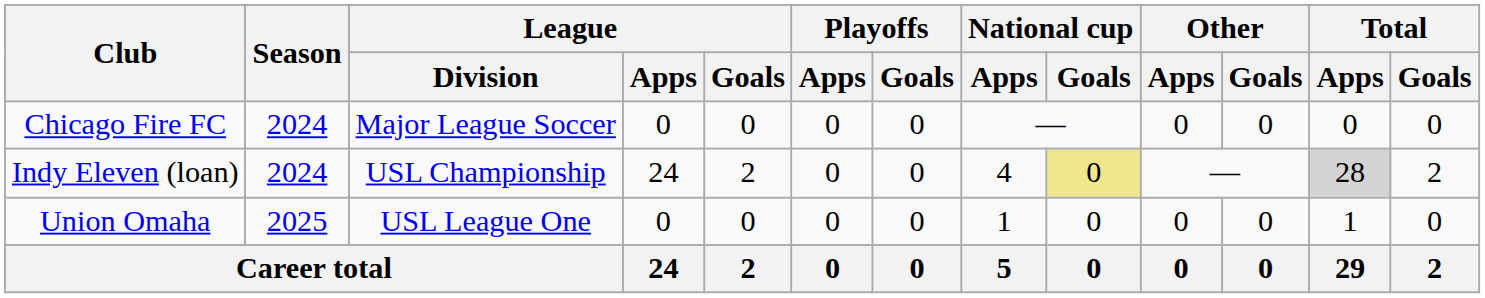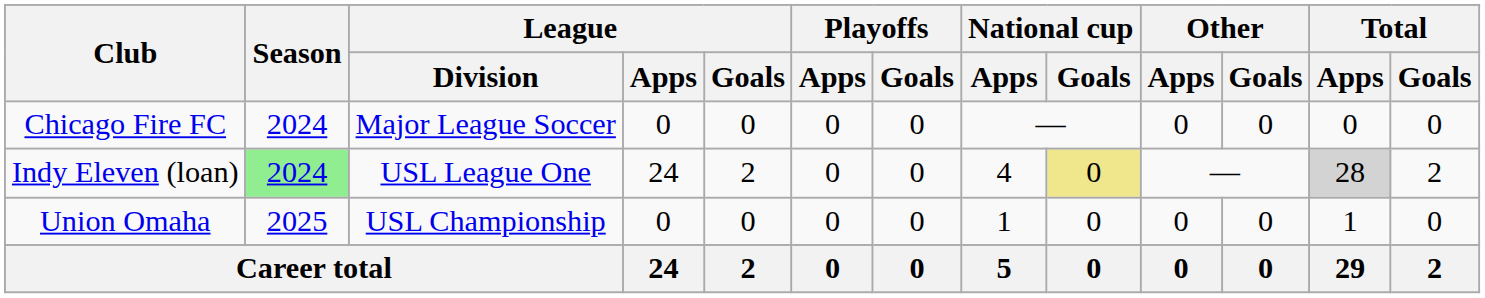Indy Eleven (loan) | Season: no background -> lightgreen background
Indy Eleven (loan) | League / Division: USL Championship -> USL League One
Union Omaha | League / Division: USL League One -> USL Championship
